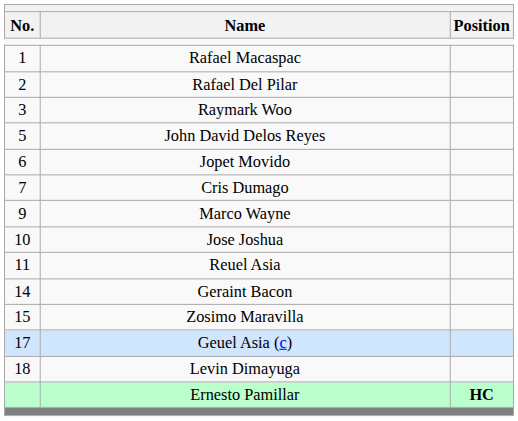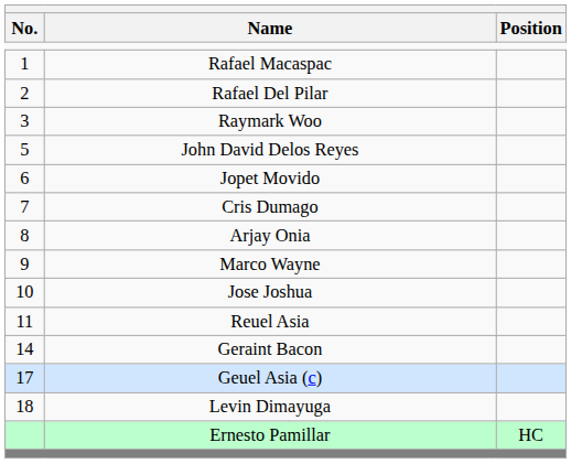+ row: 8 | Arjay Onia
- row: 15 | Zosimo Maravilla
Ernesto Pamillar | Position: bold -> normal
